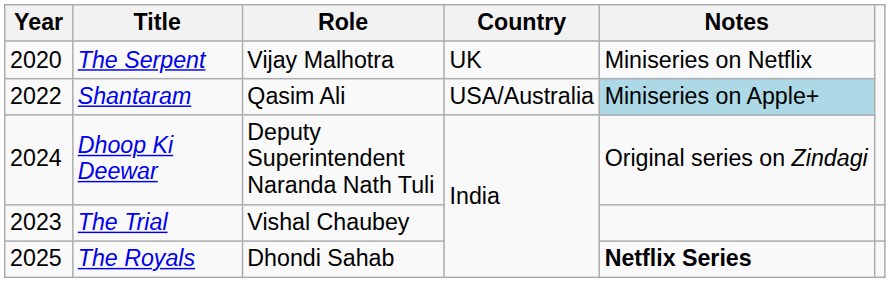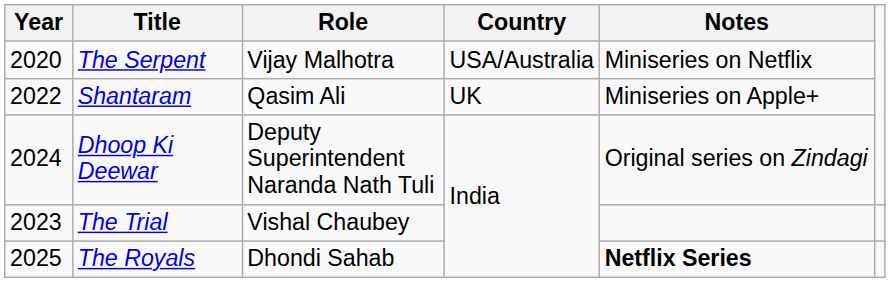The Serpent | Country: UK -> USA/Australia
Shantaram | Country: USA/Australia -> UK
Shantaram | Notes: lightblue background -> no background
